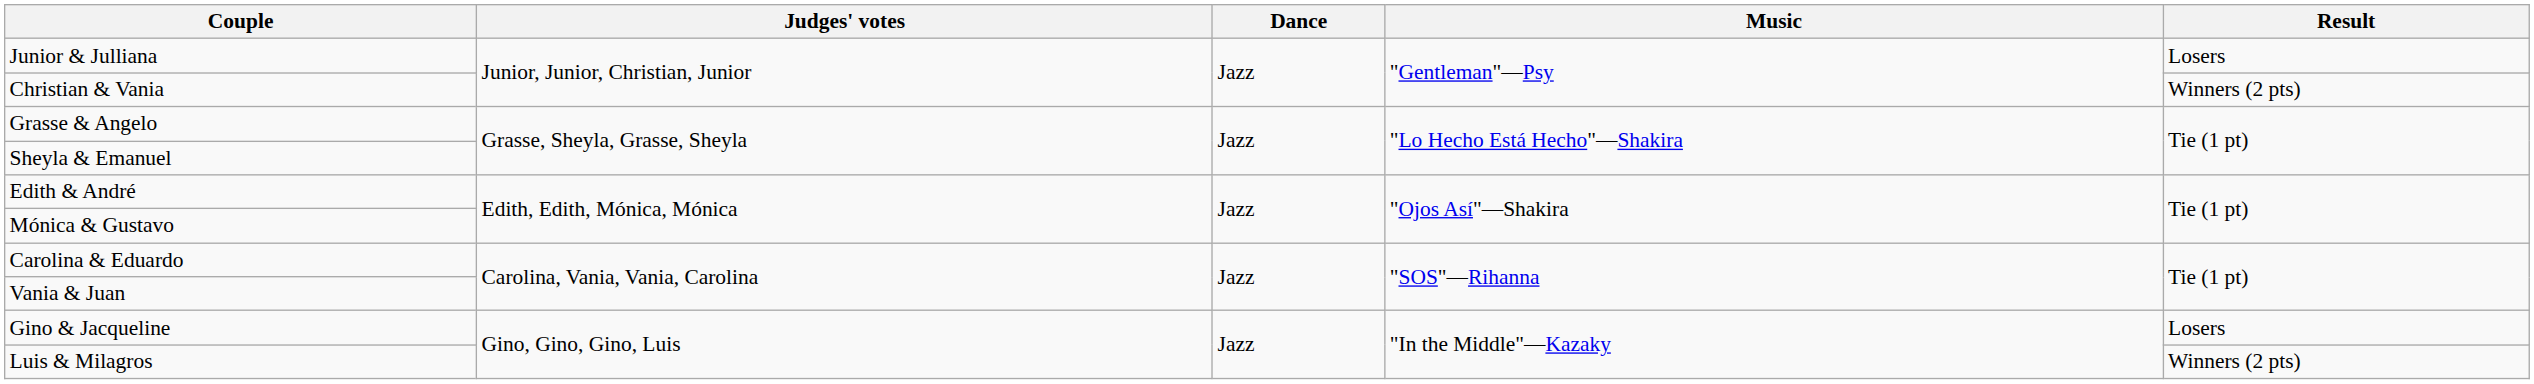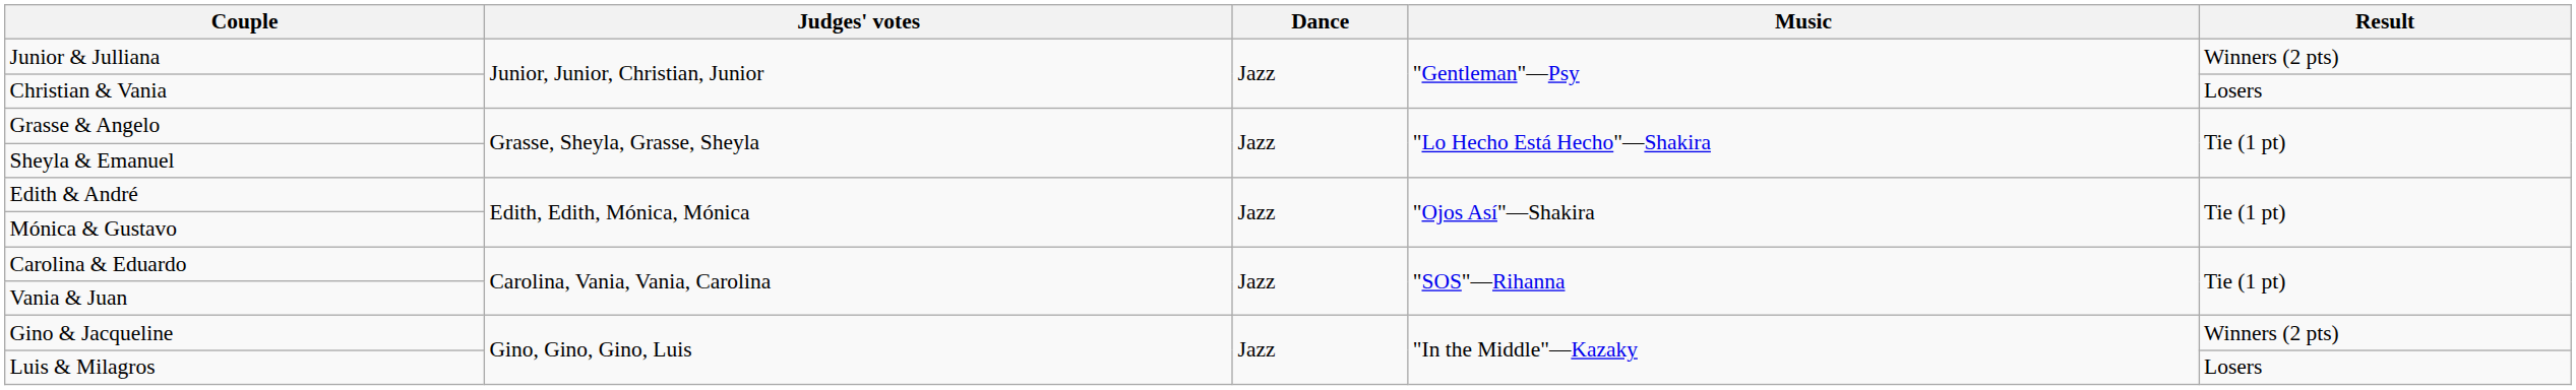Junior & Julliana | Result: Losers -> Winners (2 pts)
Christian & Vania | Result: Winners (2 pts) -> Losers
Gino & Jacqueline | Result: Losers -> Winners (2 pts)
Luis & Milagros | Result: Winners (2 pts) -> Losers
